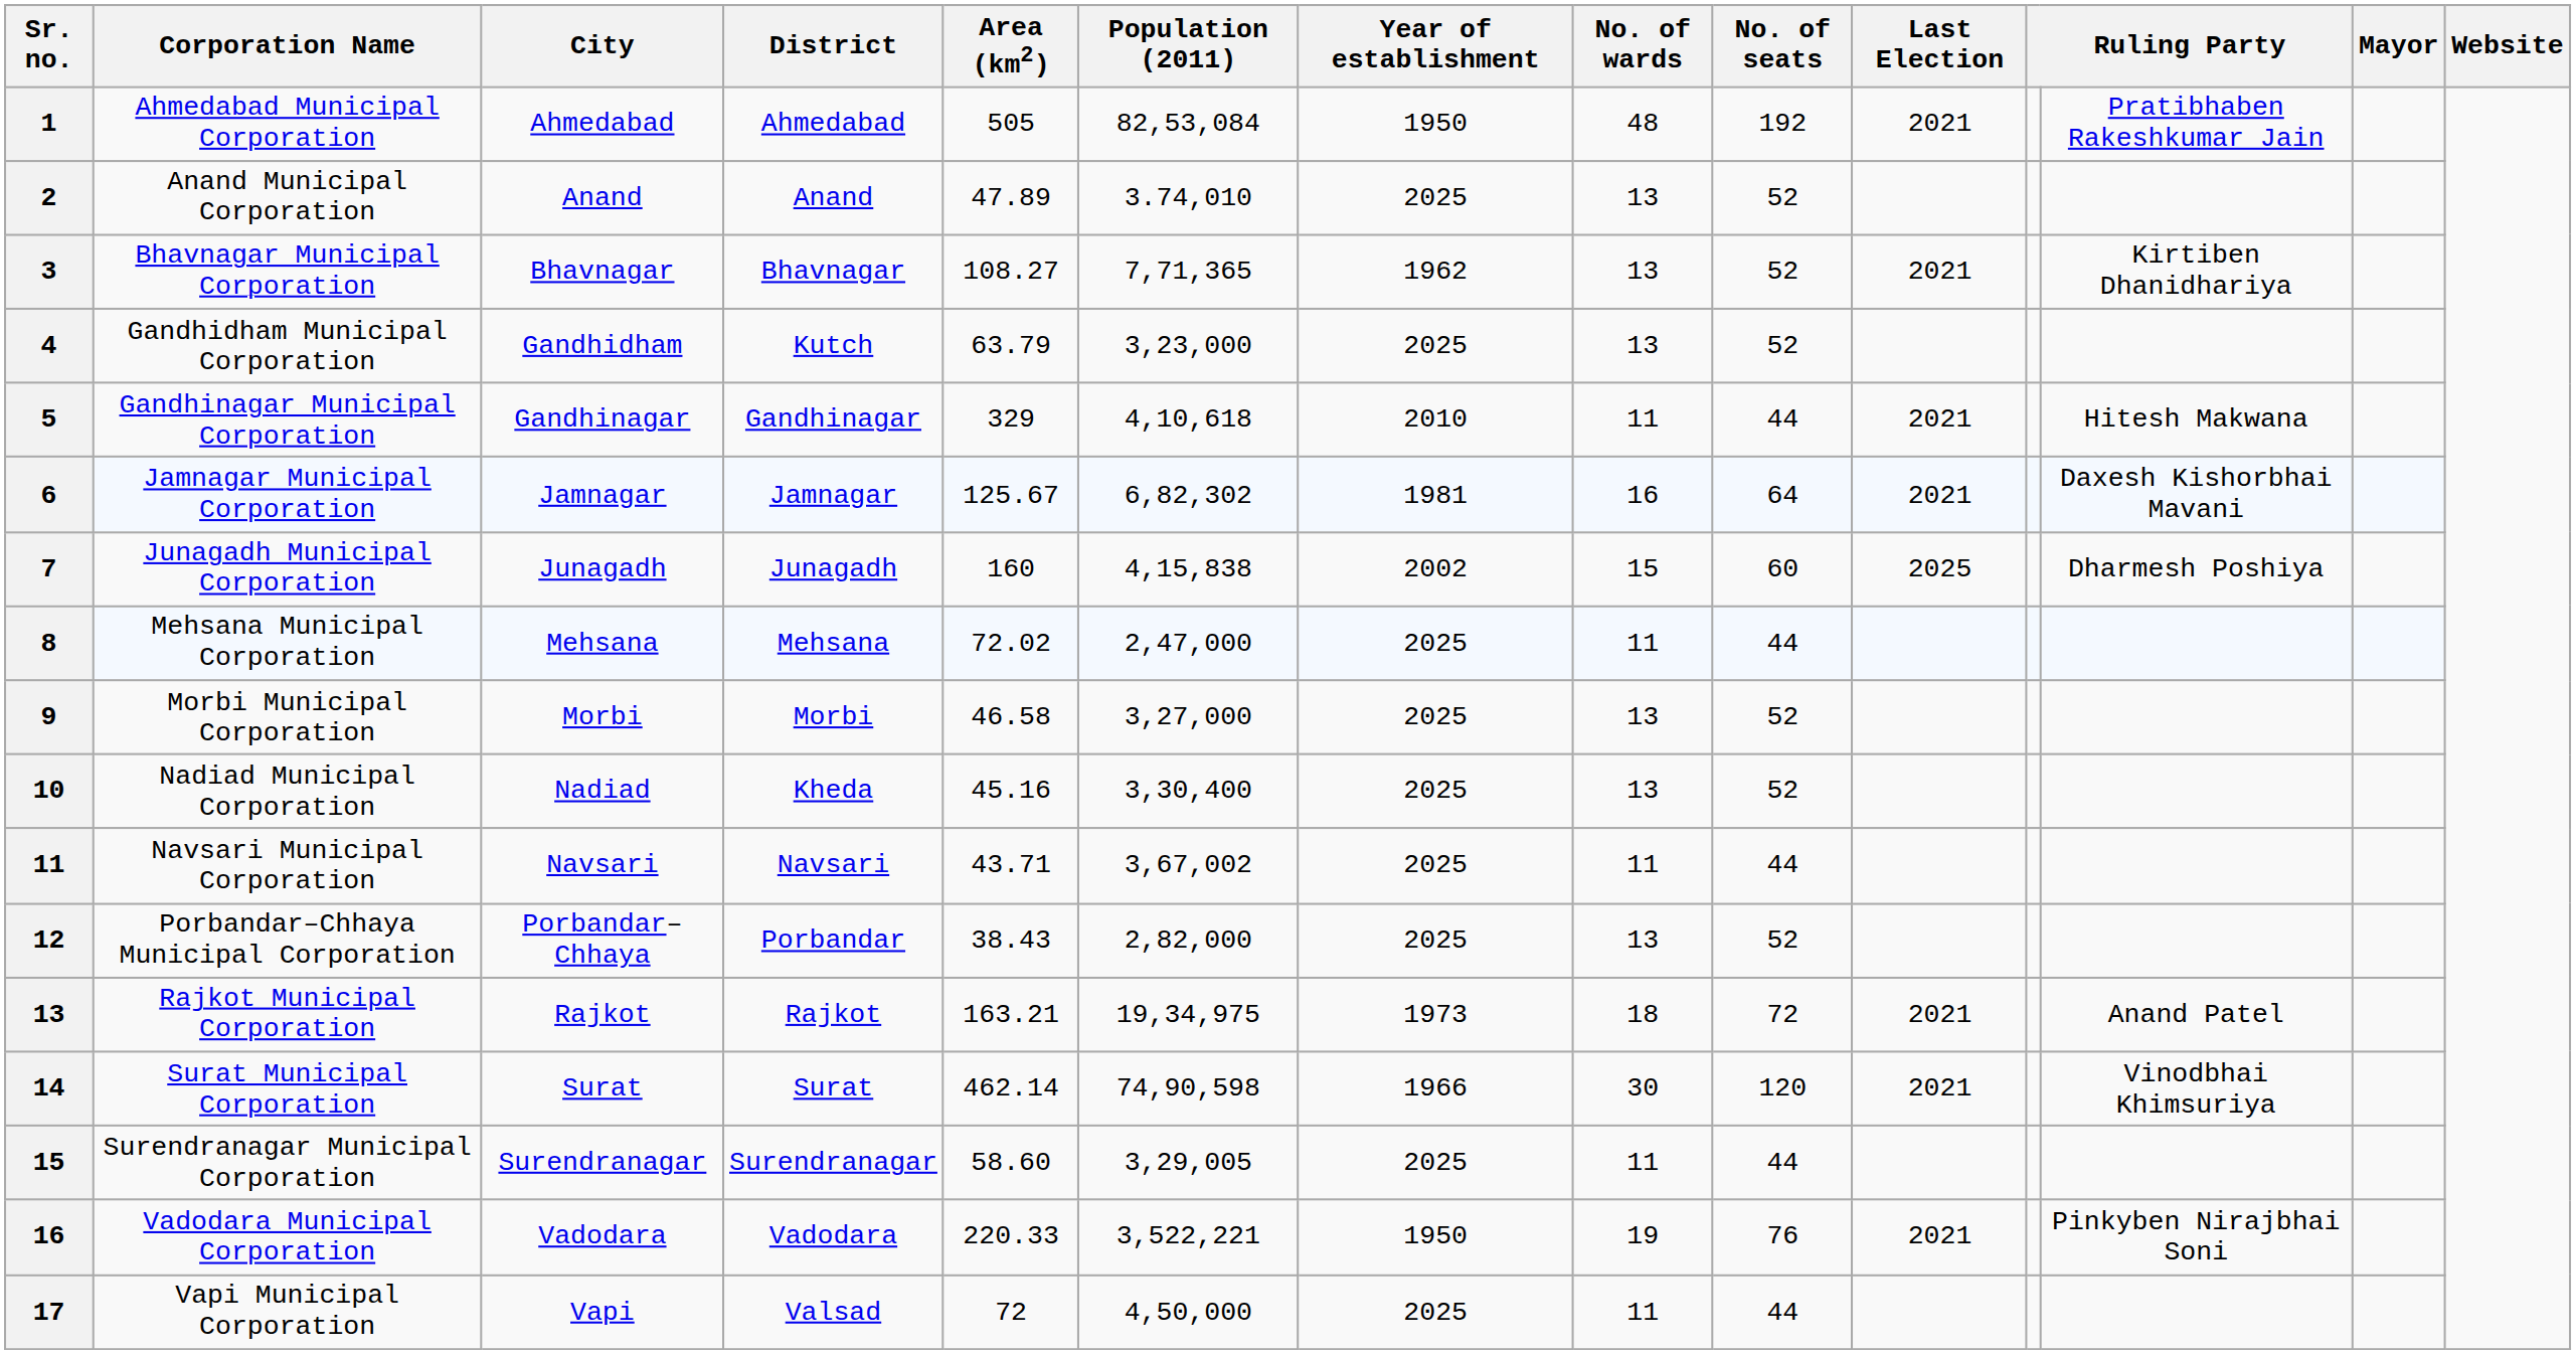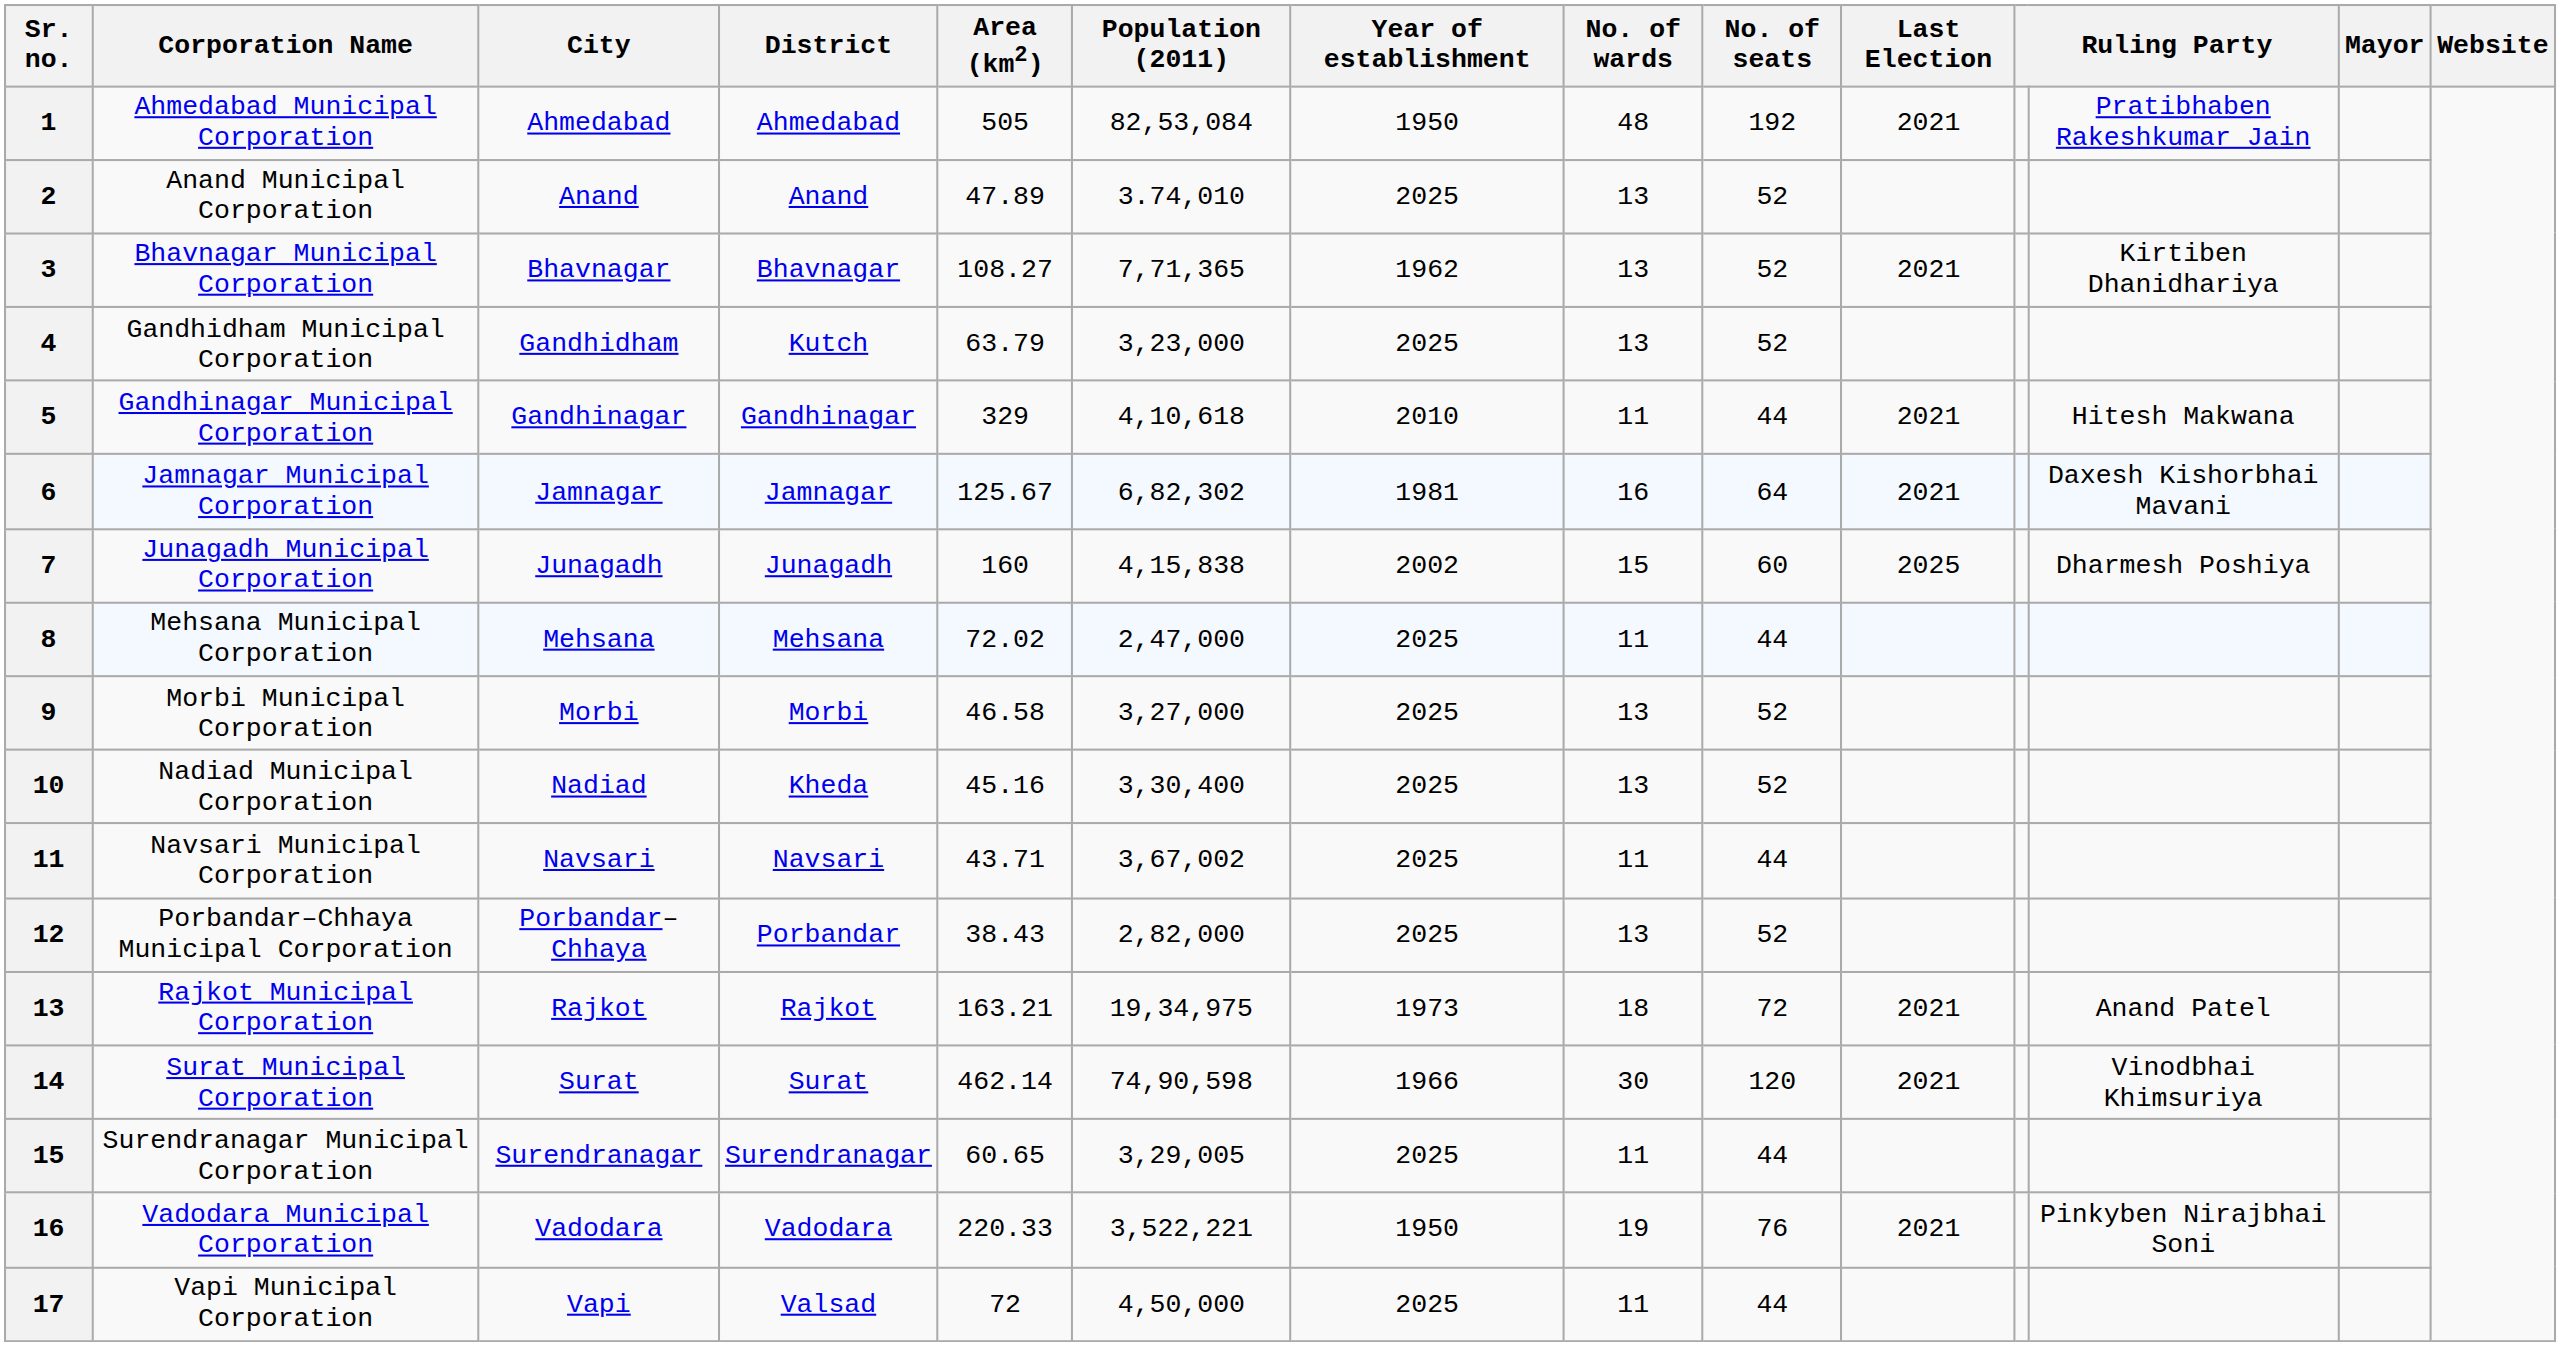Surendranagar Municipal Corporation | Area (km2): 58.60 -> 60.65
